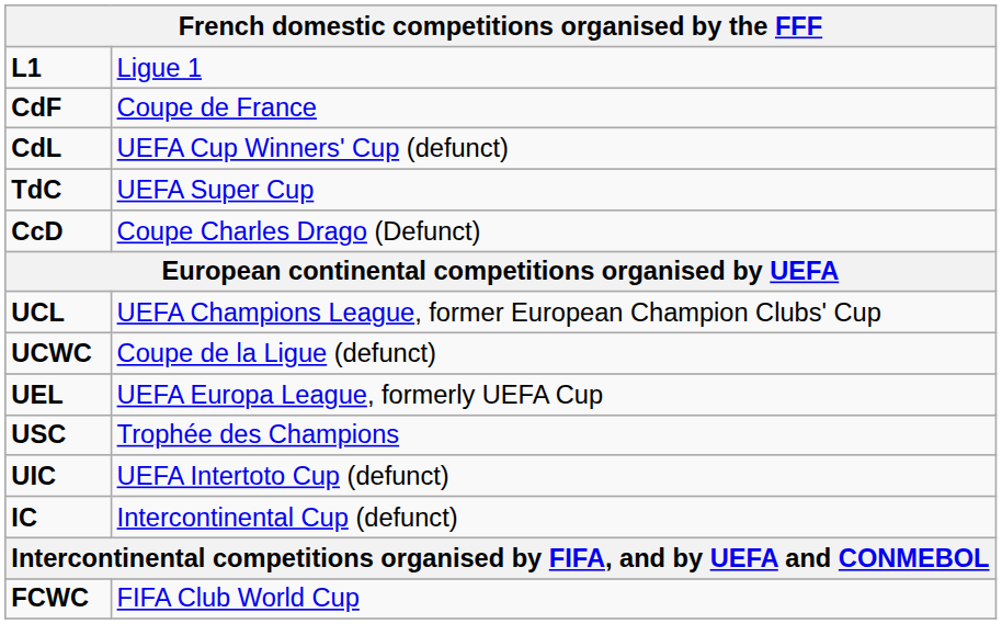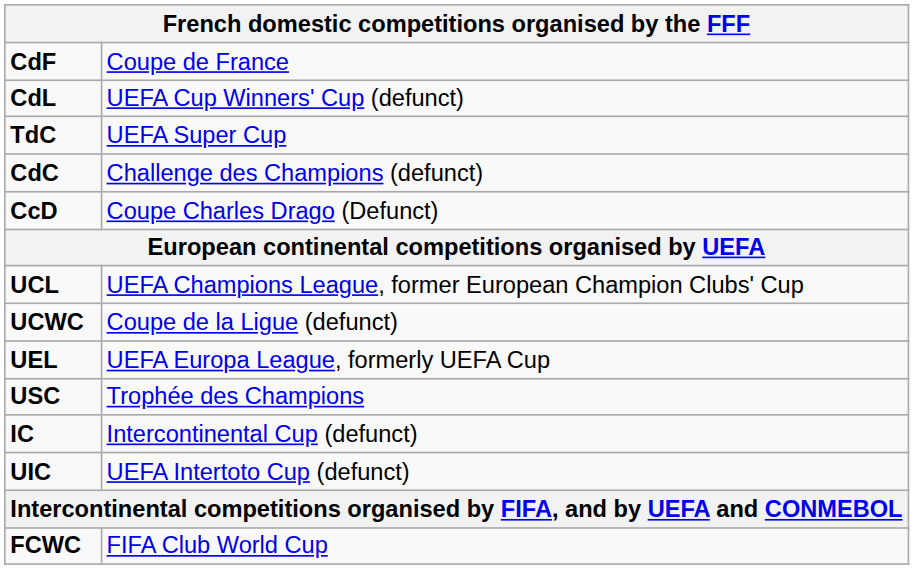- row: L1 | Ligue 1
+ row: CdC | Challenge des Champions (defunct)
rows swapped: UIC <-> IC
